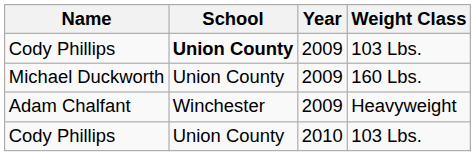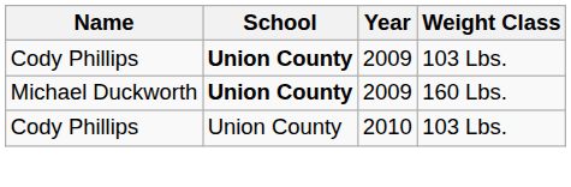Michael Duckworth | School: normal -> bold
- row: Adam Chalfant | Winchester | 2009 | Heavyweight
